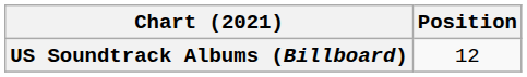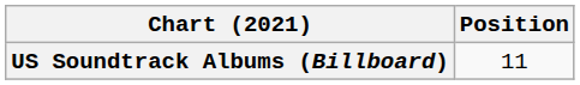US Soundtrack Albums (Billboard) | Position: 12 -> 11
